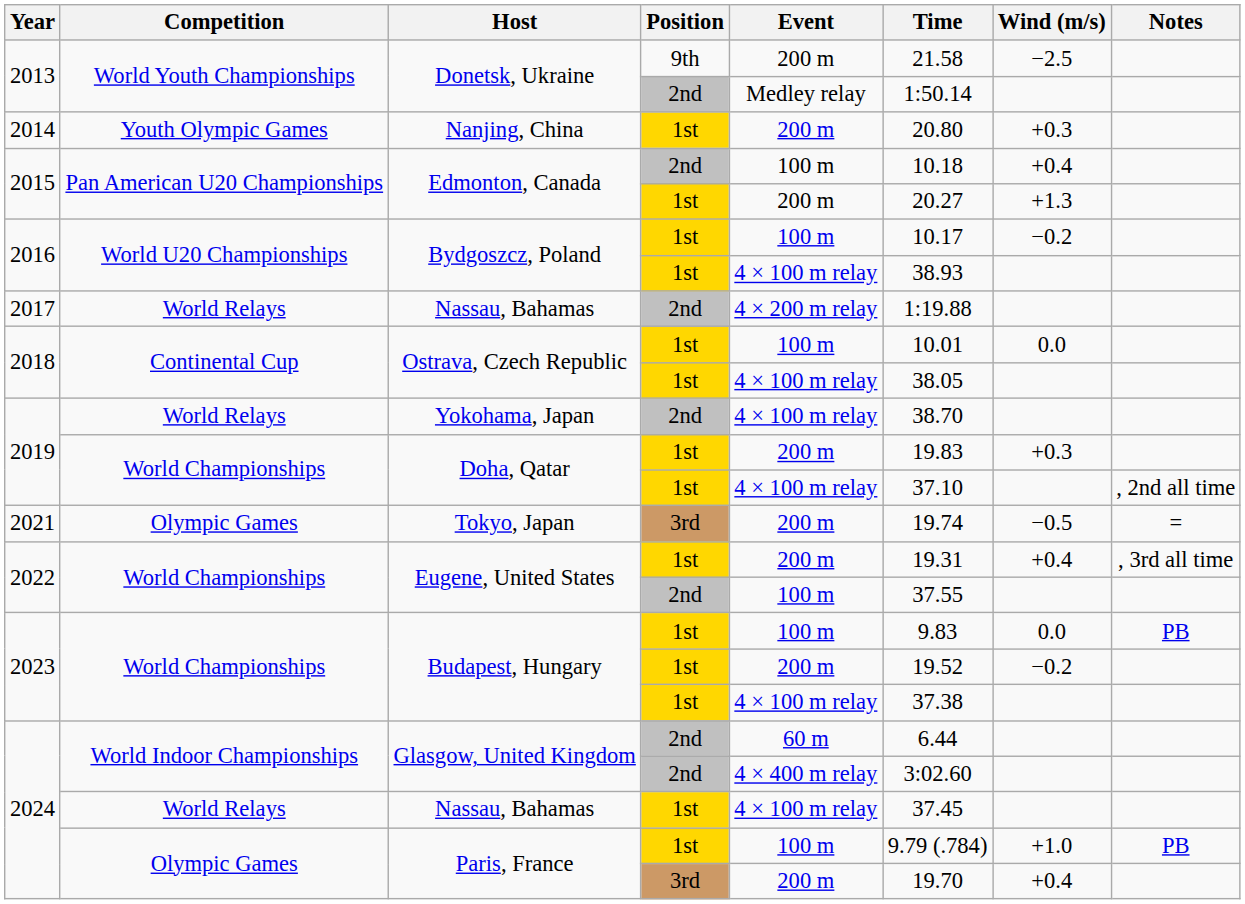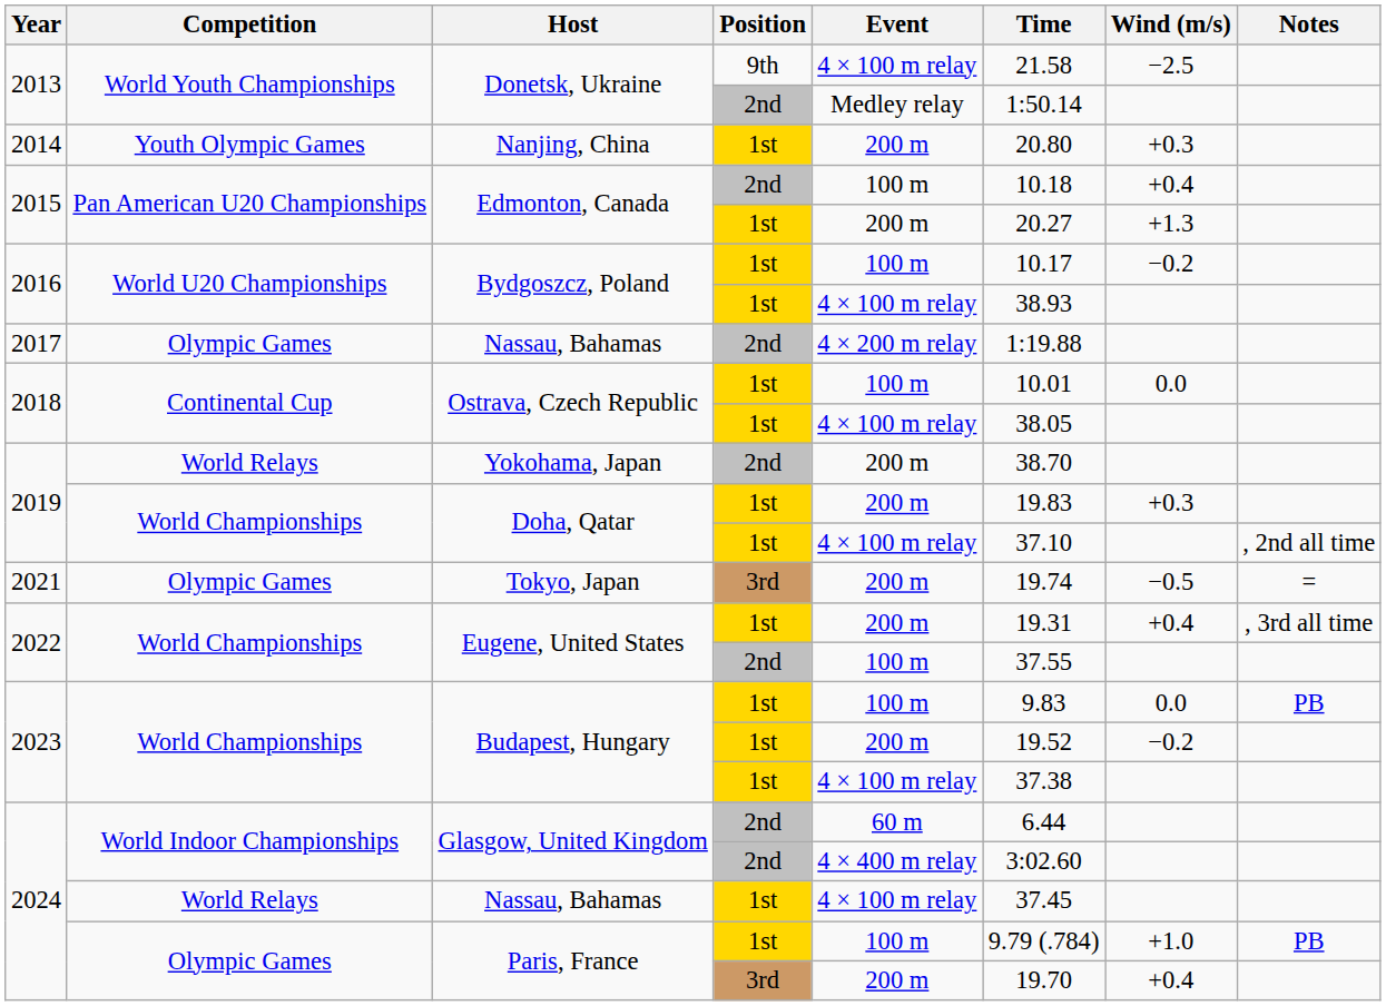Donetsk, Ukraine / 9th | Event: 200 m -> 4 × 100 m relay
Nassau, Bahamas / 2nd | Competition: World Relays -> Olympic Games
Yokohama, Japan | Event: 4 × 100 m relay -> 200 m
